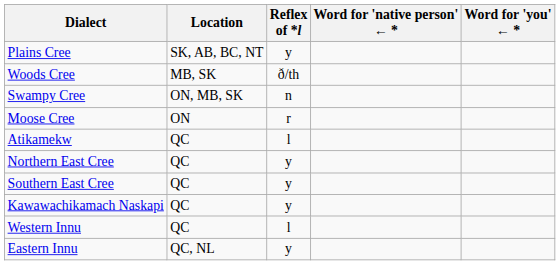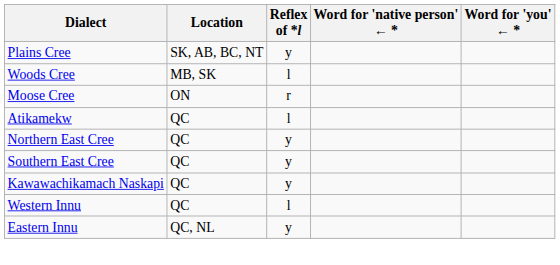Woods Cree | Reflex of *l: ð/th -> l
- row: Swampy Cree | ON, MB, SK | n
